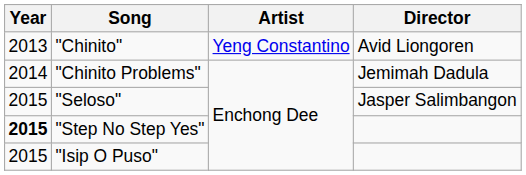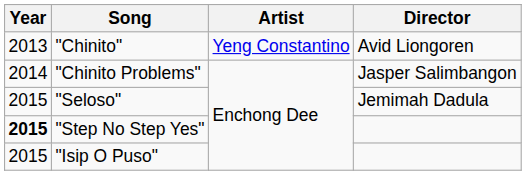"Chinito Problems" | Director: Jemimah Dadula -> Jasper Salimbangon
"Seloso" | Director: Jasper Salimbangon -> Jemimah Dadula
